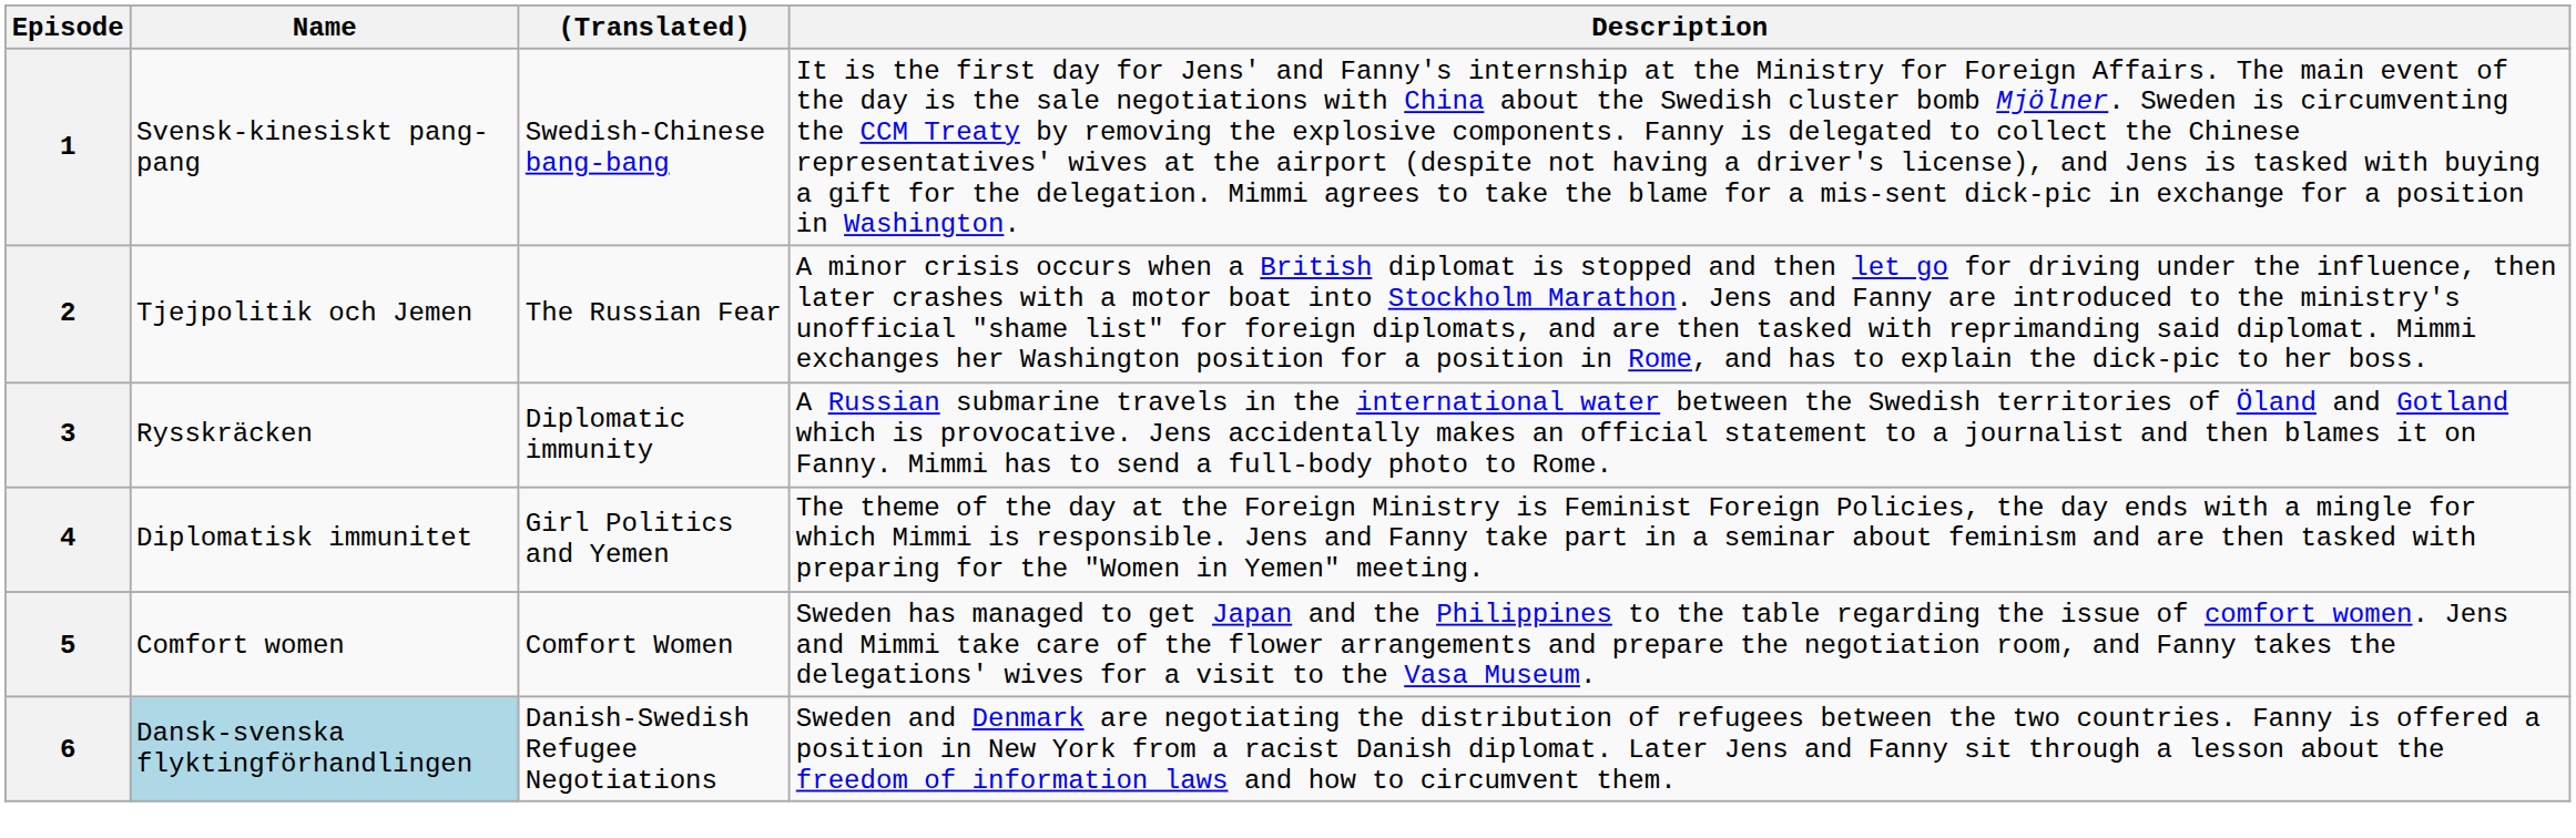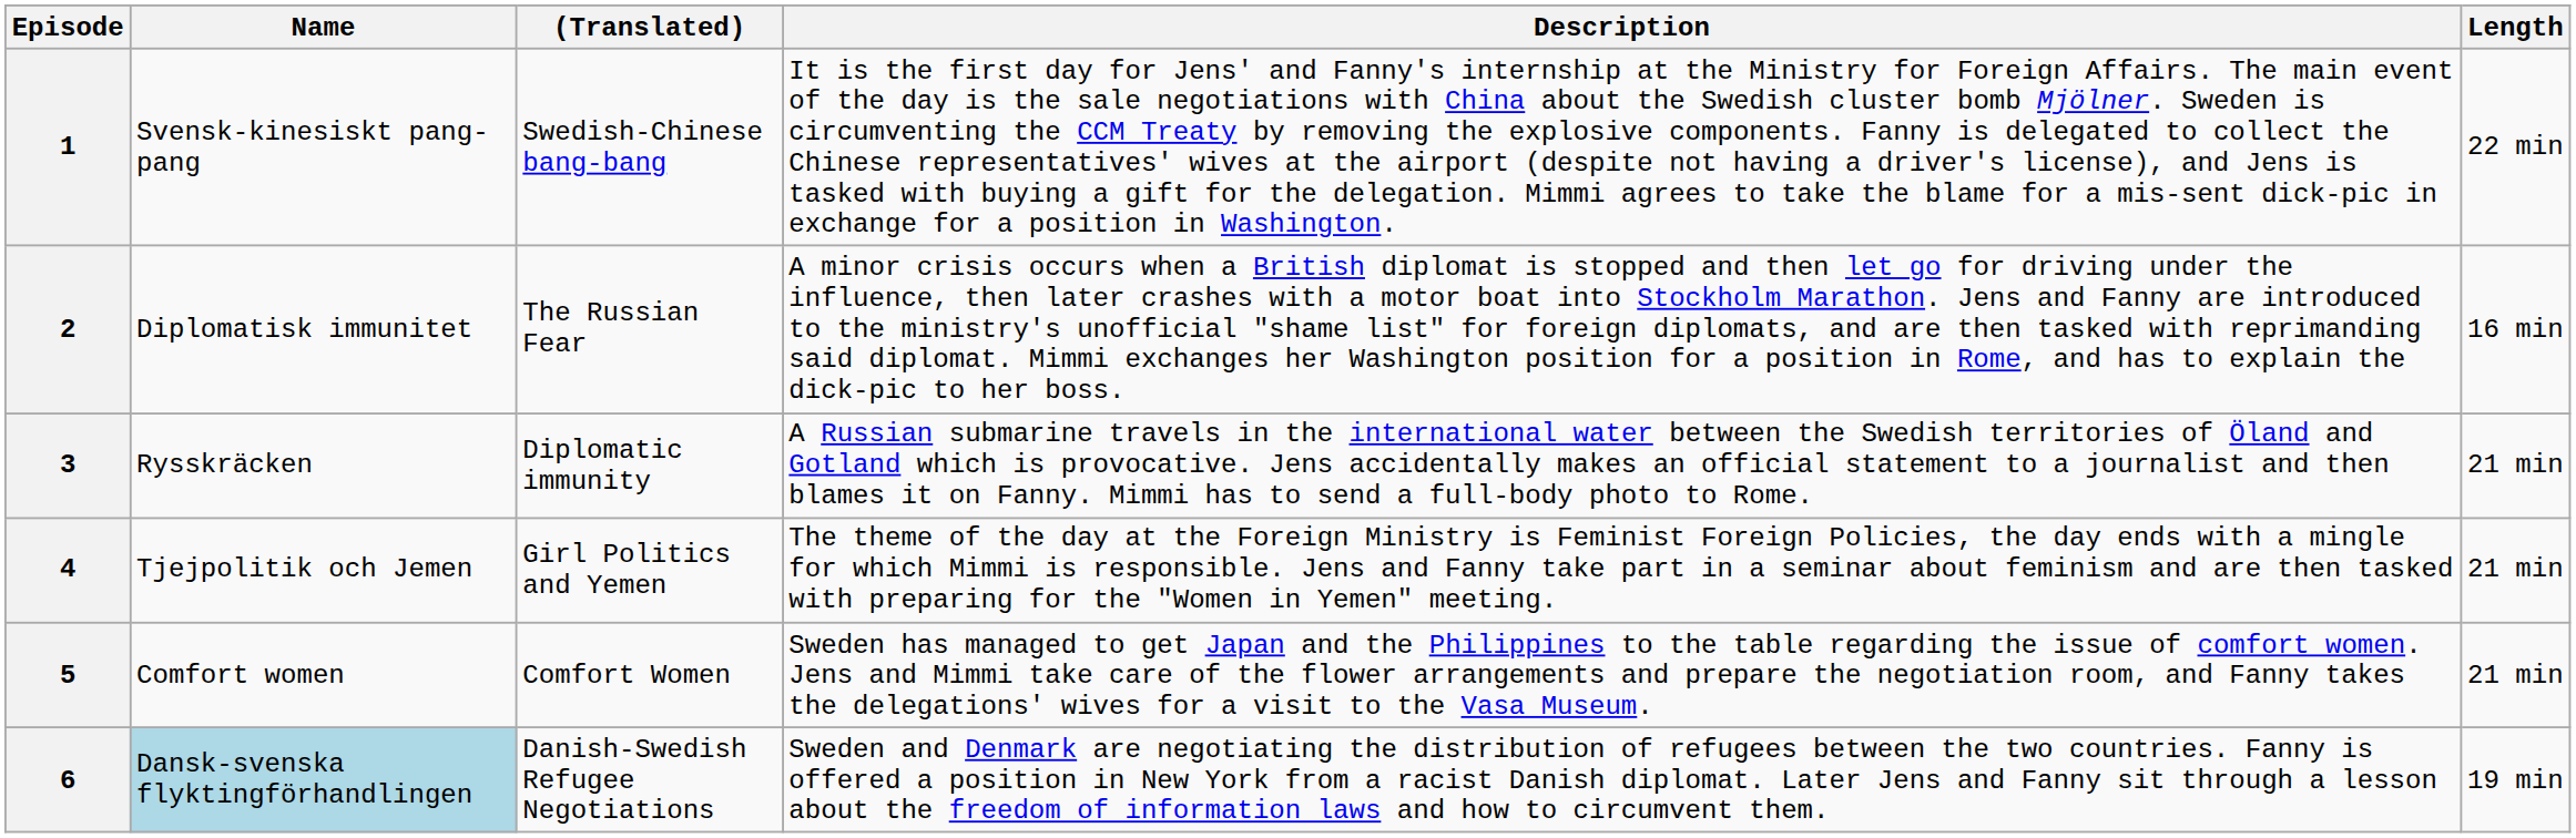+ column: Length | 22 min | 16 min | 21 min | 21 min | 21 min | 19 min
2 | Name: Tjejpolitik och Jemen -> Diplomatisk immunitet
4 | Name: Diplomatisk immunitet -> Tjejpolitik och Jemen
